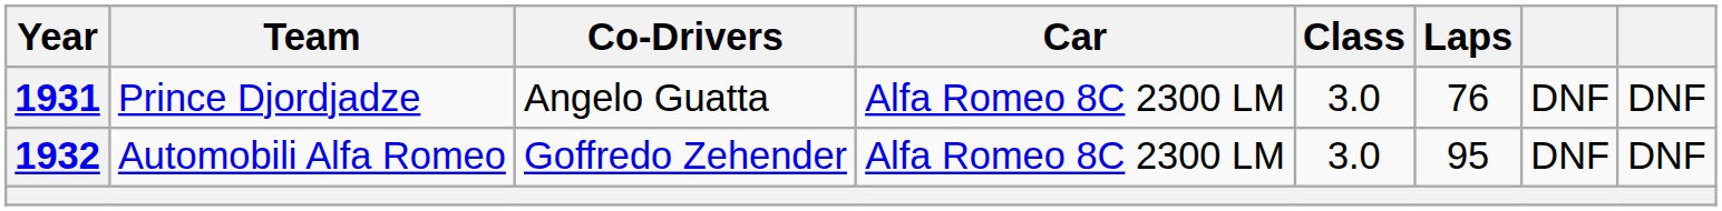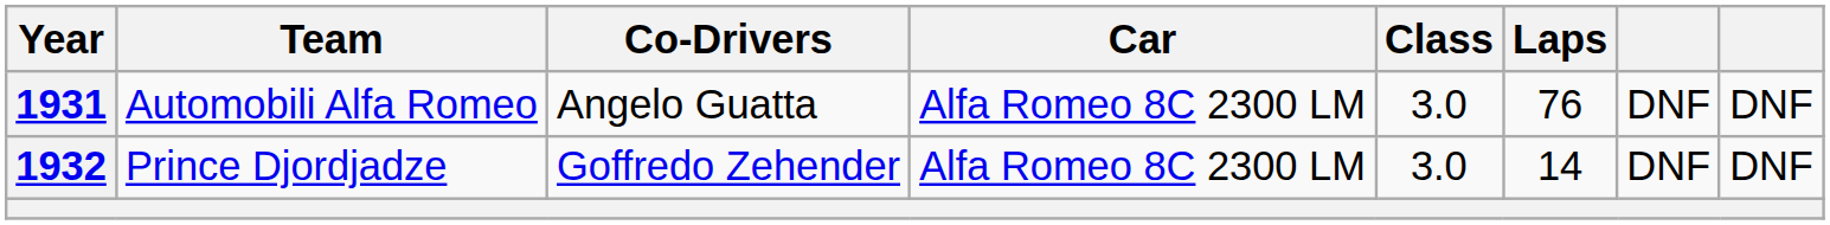1931 | Team: Prince Djordjadze -> Automobili Alfa Romeo
1932 | Team: Automobili Alfa Romeo -> Prince Djordjadze
1932 | Laps: 95 -> 14
